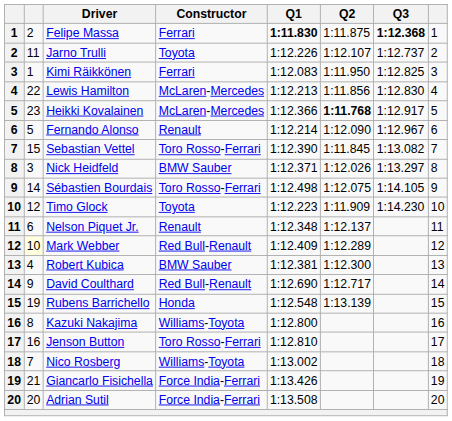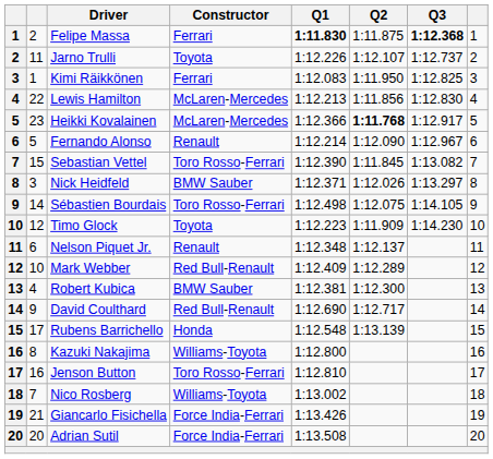Mark Webber | column 2: lightyellow background -> no background
Rubens Barrichello | column 2: 19 -> 17
